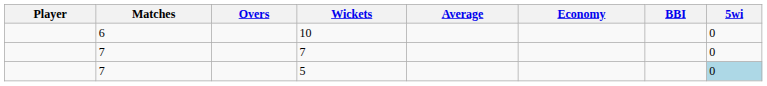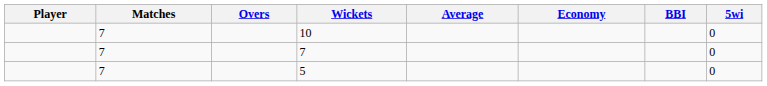10 | Matches: 6 -> 7
5 | 5wi: lightblue background -> no background
